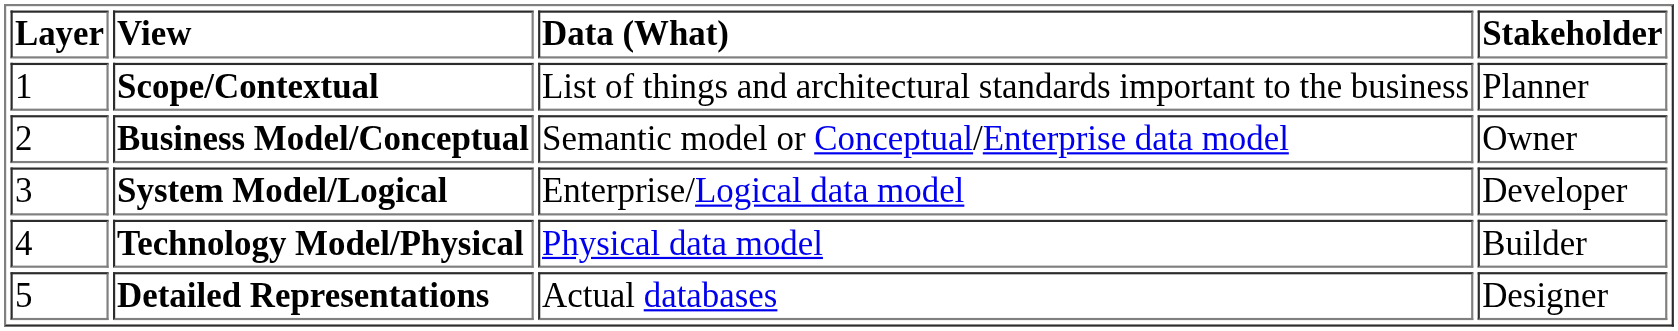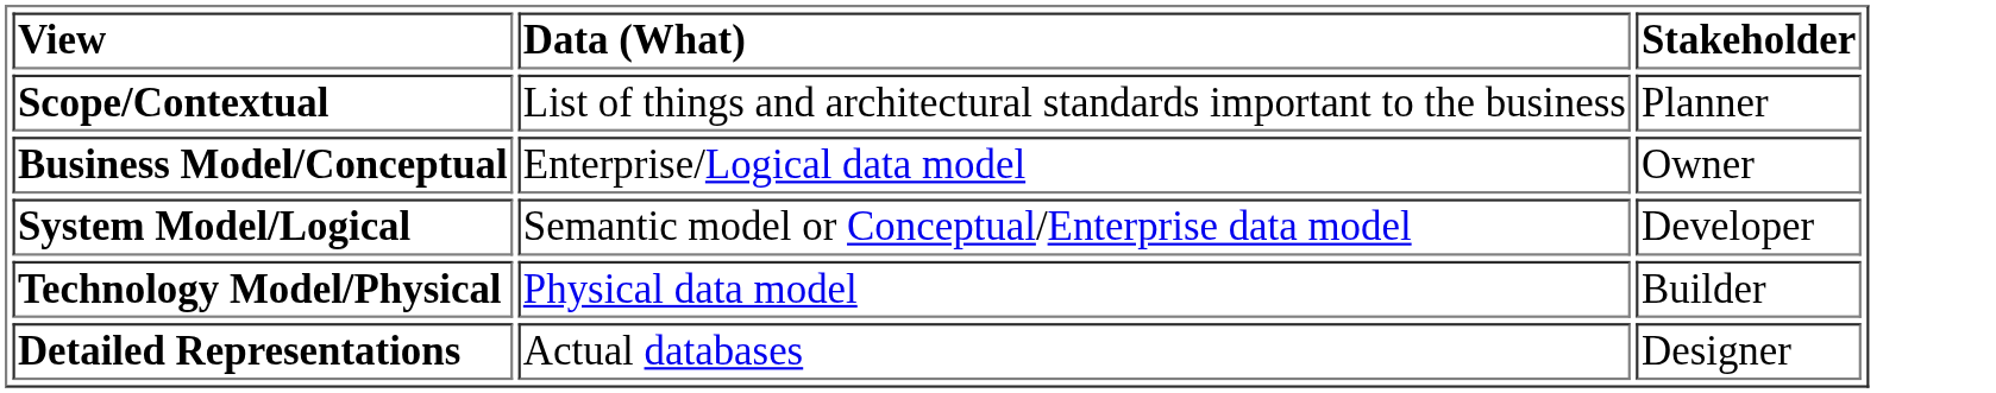- column: Layer | 1 | 2 | 3 | 4 | 5
Business Model/Conceptual | Data (What): Semantic model or Conceptual/Enterprise data model -> Enterprise/Logical data model
System Model/Logical | Data (What): Enterprise/Logical data model -> Semantic model or Conceptual/Enterprise data model
